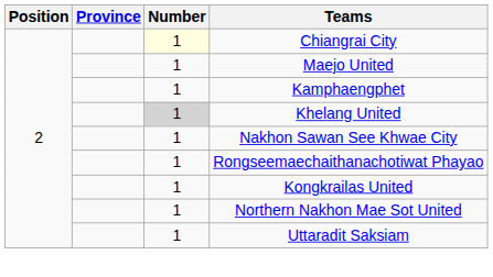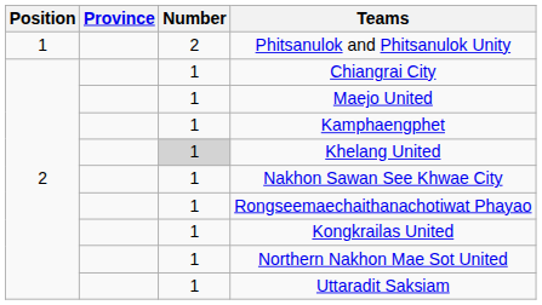+ row: 1 | 2 | Phitsanulok and Phitsanulok Unity
Chiangrai City | Number: lightyellow background -> no background
